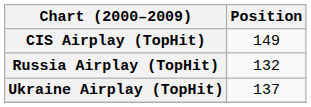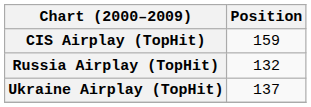CIS Airplay (TopHit) | Position: 149 -> 159
